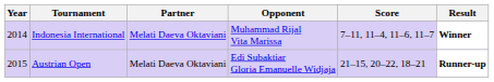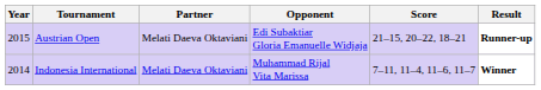rows swapped: Indonesia International <-> Austrian Open
